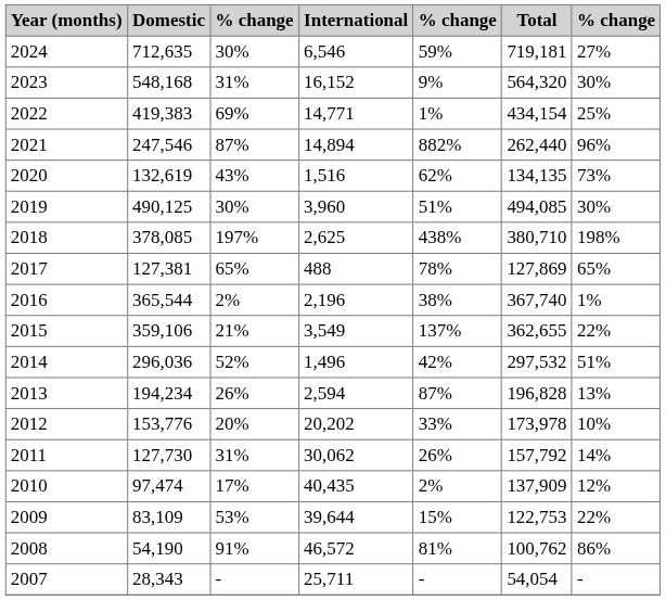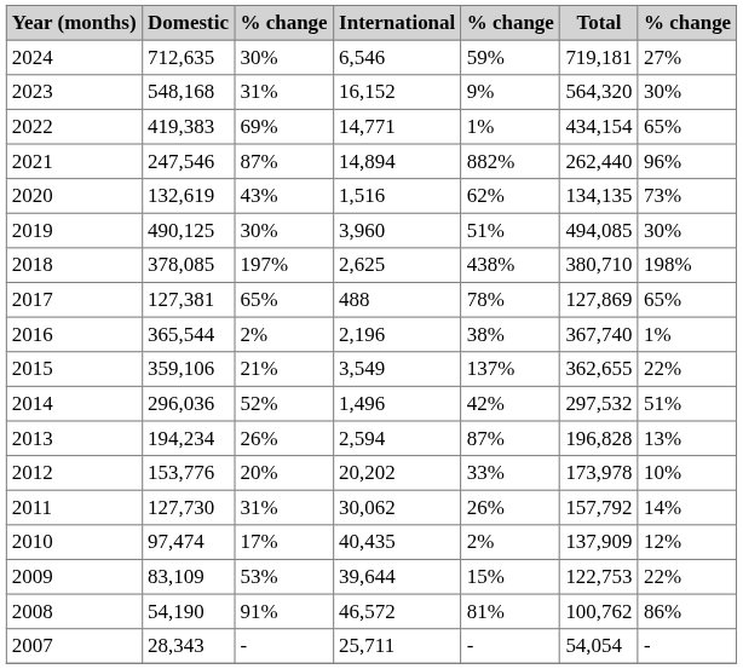2022 | column 7: 25% -> 65%
